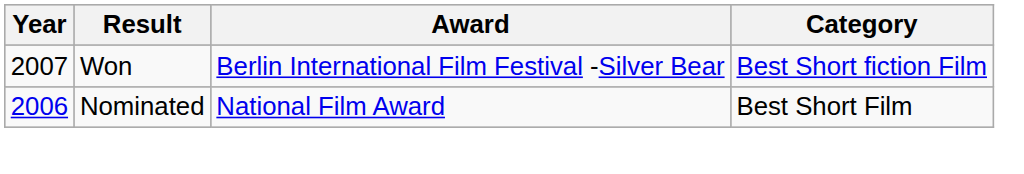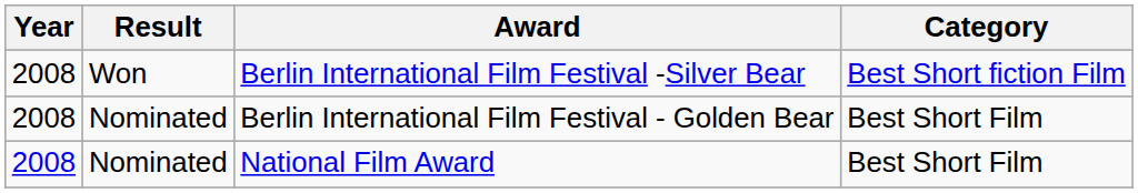Berlin International Film Festival -Silver Bear | Year: 2007 -> 2008
+ row: 2008 | Nominated | Berlin International Film Festival - Golden Bear | Best Short Film
National Film Award | Year: 2006 -> 2008
